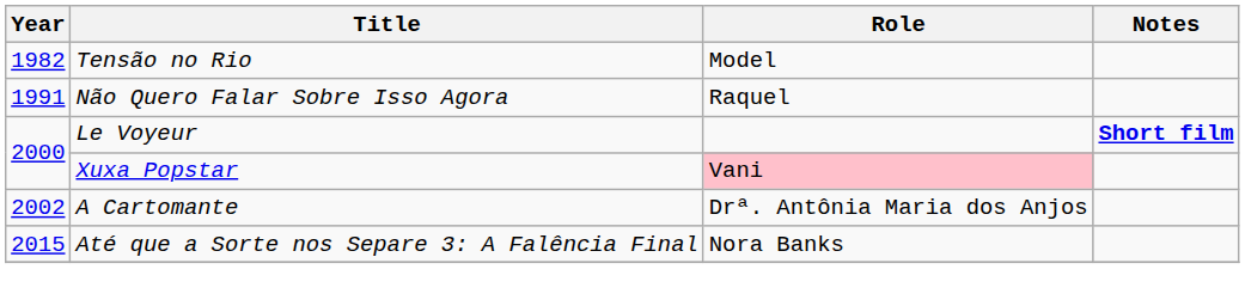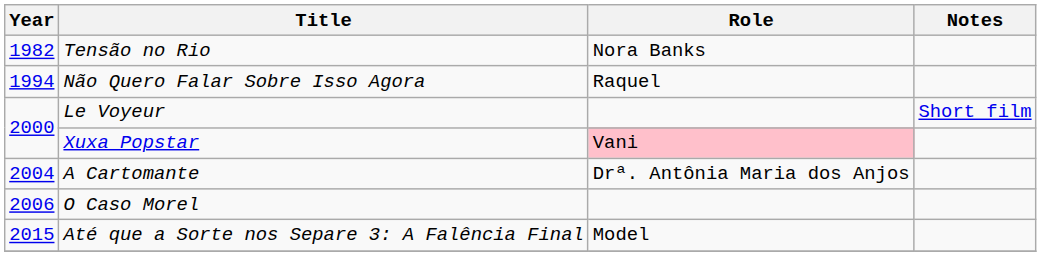Tensão no Rio | Role: Model -> Nora Banks
Não Quero Falar Sobre Isso Agora | Year: 1991 -> 1994
Le Voyeur | Notes: bold -> normal
A Cartomante | Year: 2002 -> 2004
+ row: 2006 | O Caso Morel
Até que a Sorte nos Separe 3: A Falência Final | Role: Nora Banks -> Model
